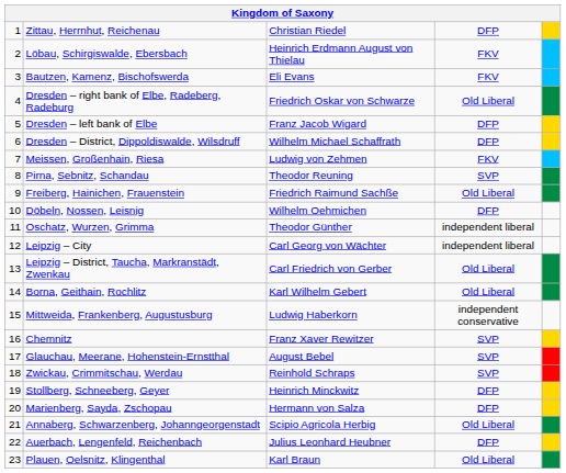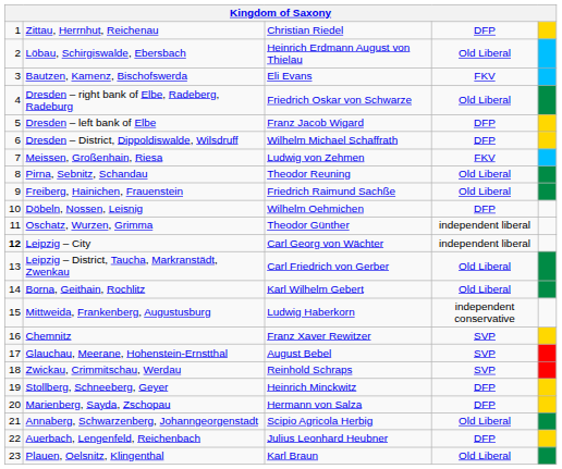Löbau, Schirgiswalde, Ebersbach | column 4: FKV -> Old Liberal
Pirna, Sebnitz, Schandau | column 4: SVP -> Old Liberal
Leipzig – City | column 1: normal -> bold
